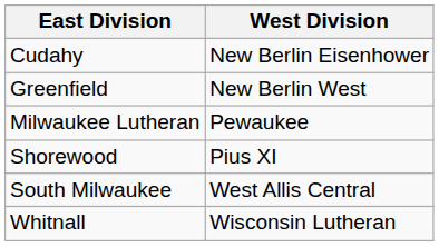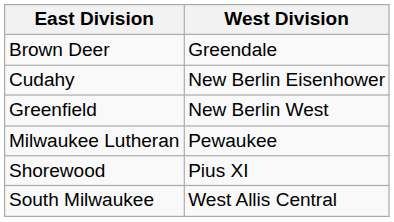+ row: Brown Deer | Greendale
- row: Whitnall | Wisconsin Lutheran
